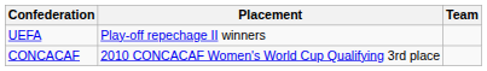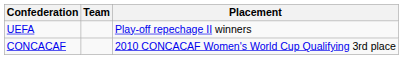columns swapped: Placement <-> Team
